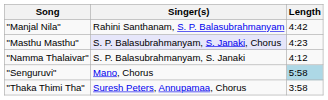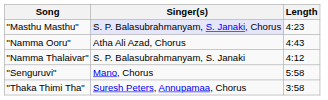- row: "Manjal Nila" | Rahini Santhanam, S. P. Balasubrahmanyam | 4:42
+ row: "Namma Ooru" | Atha Ali Azad, Chorus | 4:43
"Senguruvi" | Length: lightblue background -> no background
